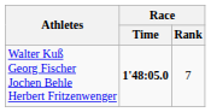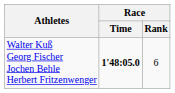Walter Kuß Georg Fischer Jochen Behle Herbert Fritzenwenger | Race / Rank: 7 -> 6
